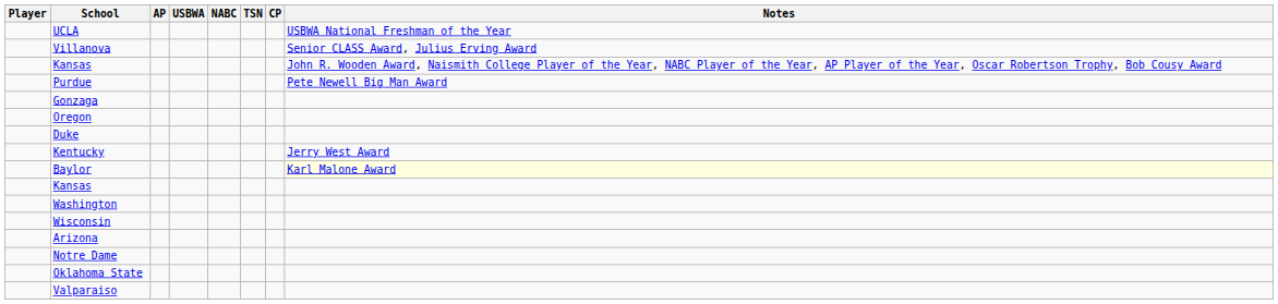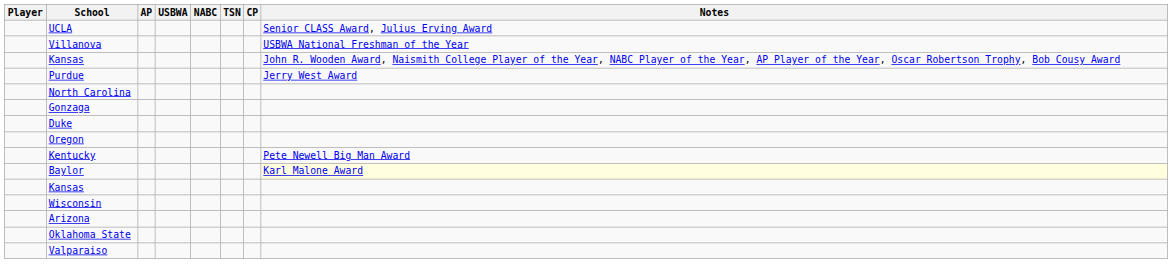UCLA | Notes: USBWA National Freshman of the Year -> Senior CLASS Award, Julius Erving Award
Villanova | Notes: Senior CLASS Award, Julius Erving Award -> USBWA National Freshman of the Year
Purdue | Notes: Pete Newell Big Man Award -> Jerry West Award
+ row: North Carolina
rows swapped: Oregon <-> Duke
Kentucky | Notes: Jerry West Award -> Pete Newell Big Man Award
- row: Washington
- row: Notre Dame
